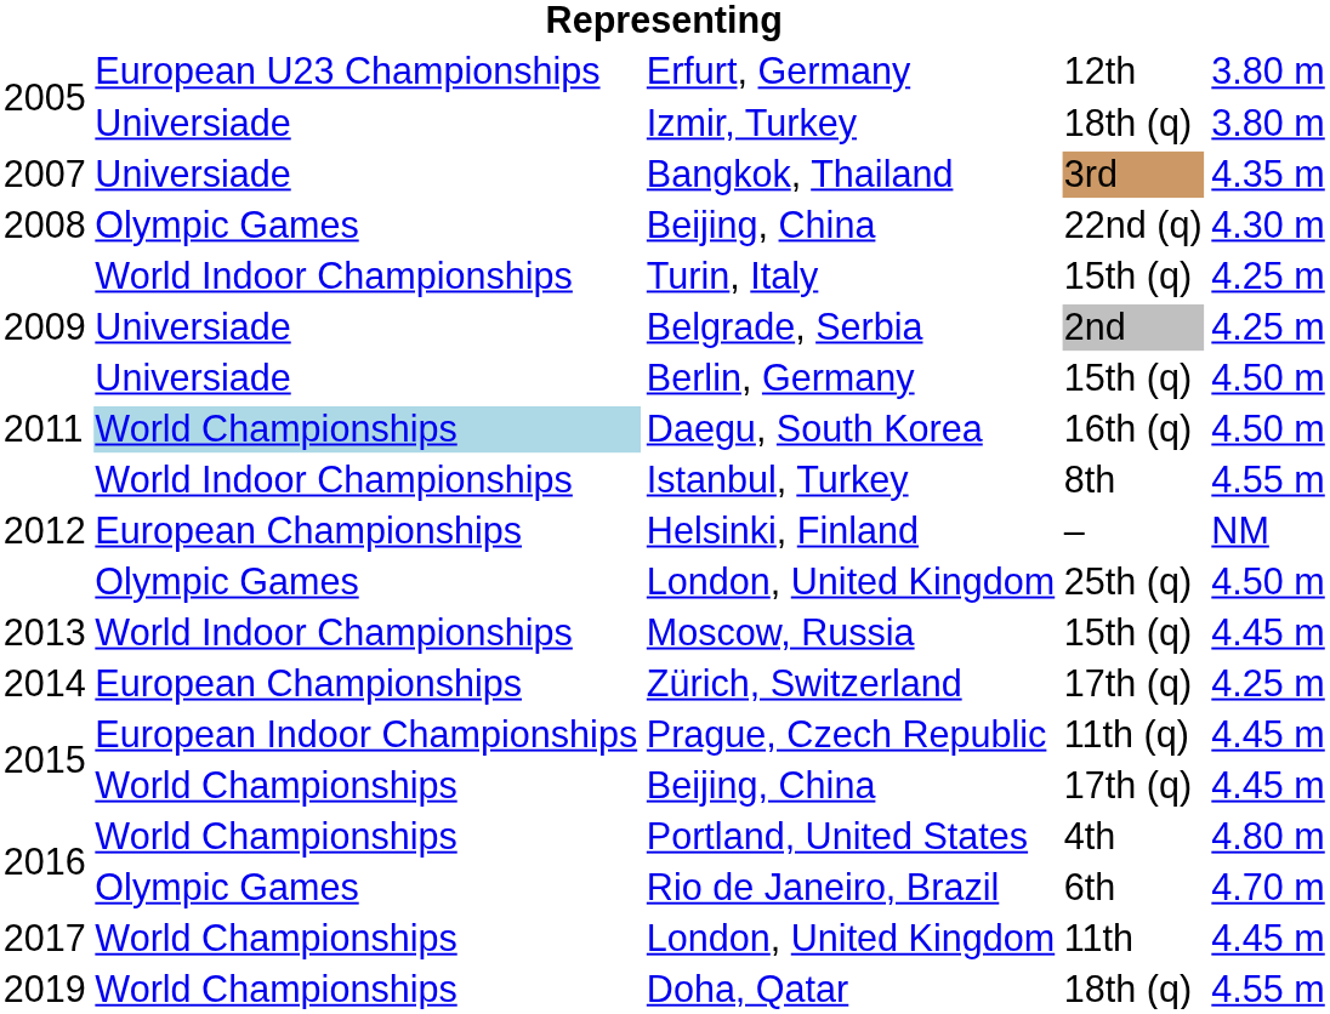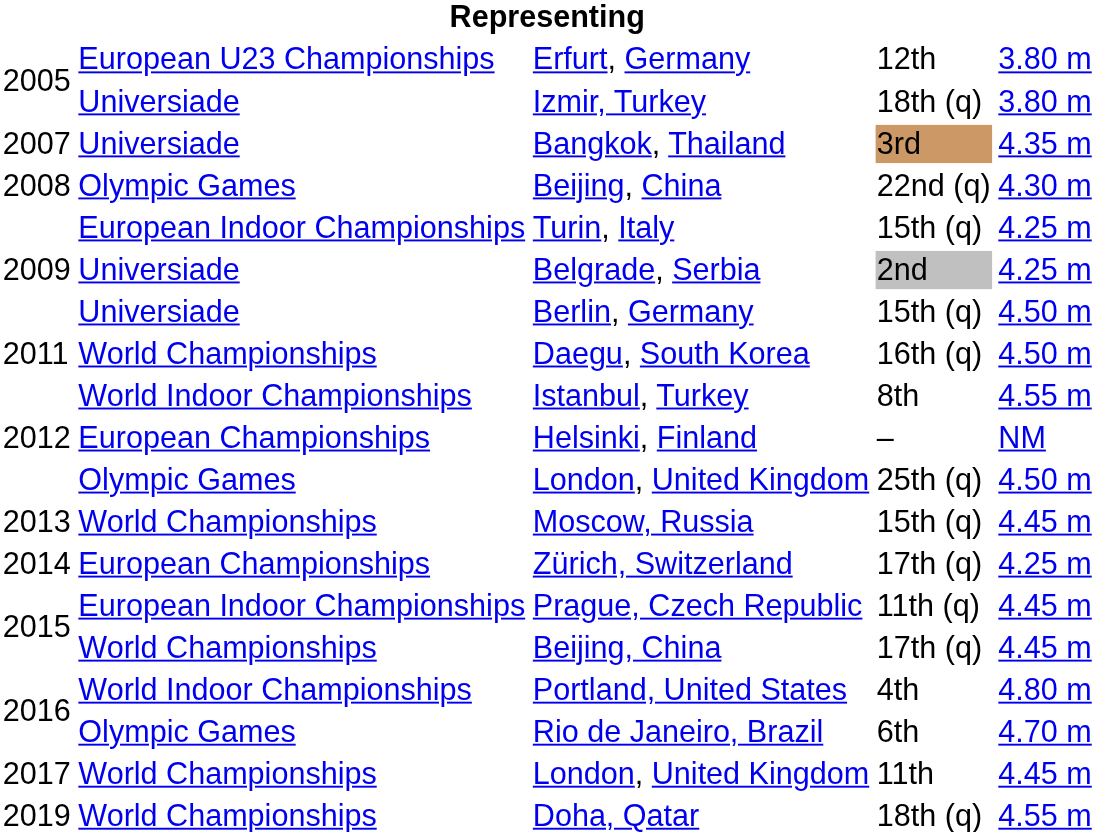Turin, Italy | column 2: World Indoor Championships -> European Indoor Championships
Daegu, South Korea | column 2: lightblue background -> no background
Moscow, Russia | column 2: World Indoor Championships -> World Championships
Portland, United States | column 2: World Championships -> World Indoor Championships
